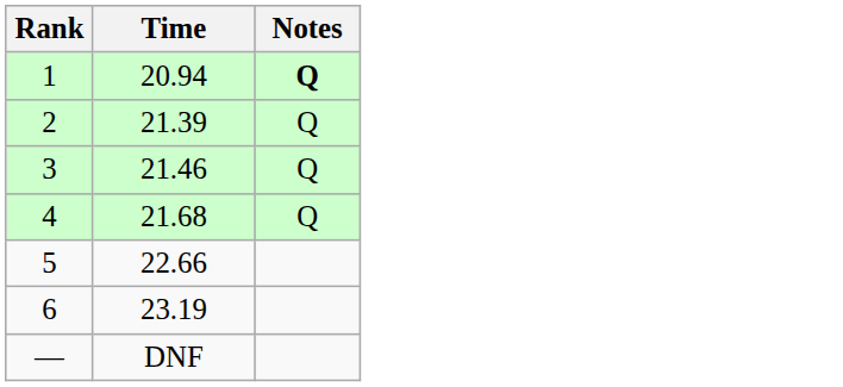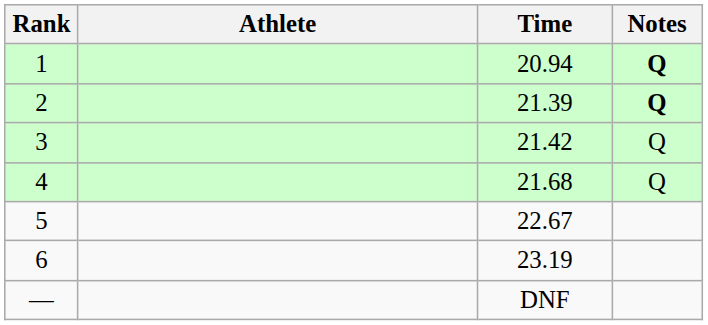+ column: Athlete
2 | Notes: normal -> bold
3 | Time: 21.46 -> 21.42
5 | Time: 22.66 -> 22.67
